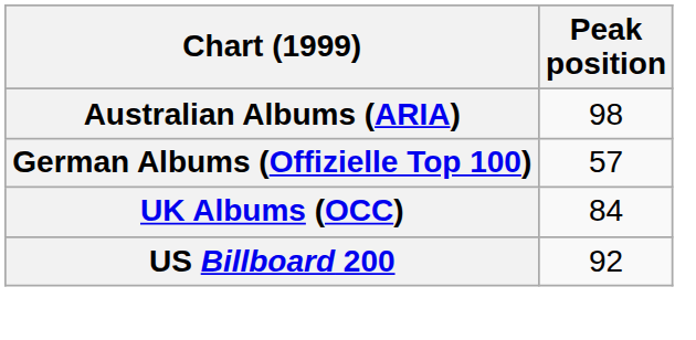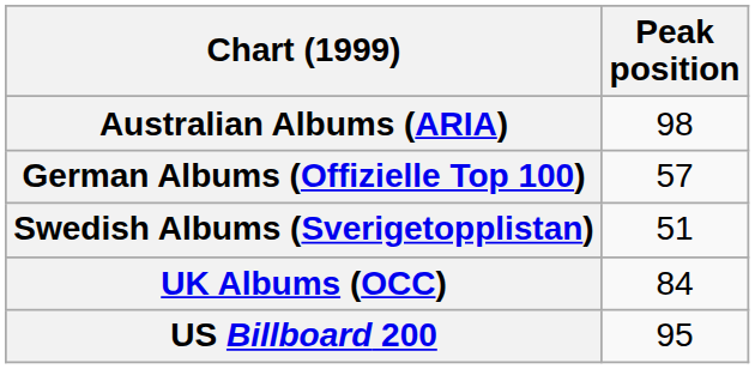+ row: Swedish Albums (Sverigetopplistan) | 51
US Billboard 200 | Peak position: 92 -> 95
